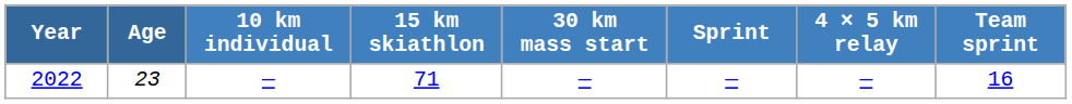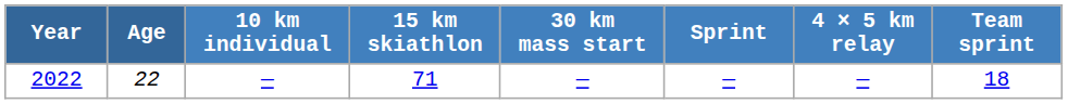2022 | Age: 23 -> 22
2022 | Team sprint: 16 -> 18
